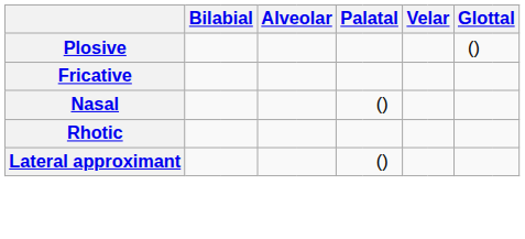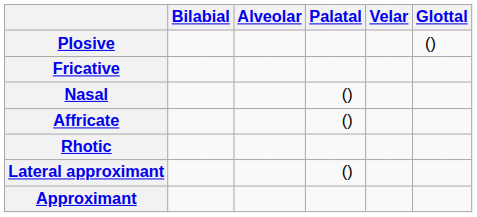+ row: Affricate | ()
+ row: Approximant
